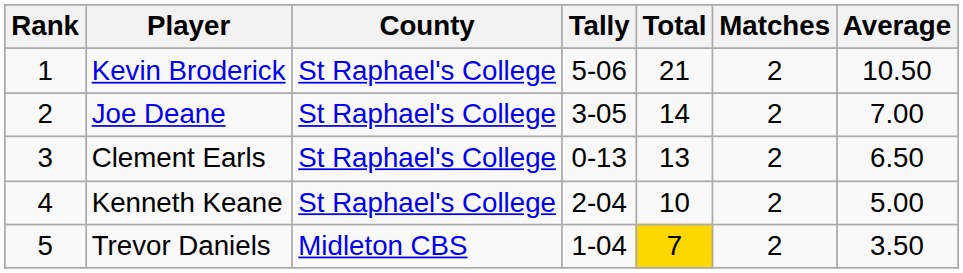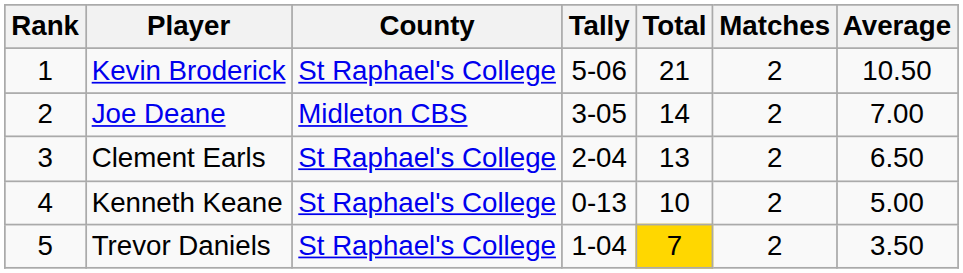Joe Deane | County: St Raphael's College -> Midleton CBS
Clement Earls | Tally: 0-13 -> 2-04
Kenneth Keane | Tally: 2-04 -> 0-13
Trevor Daniels | County: Midleton CBS -> St Raphael's College
